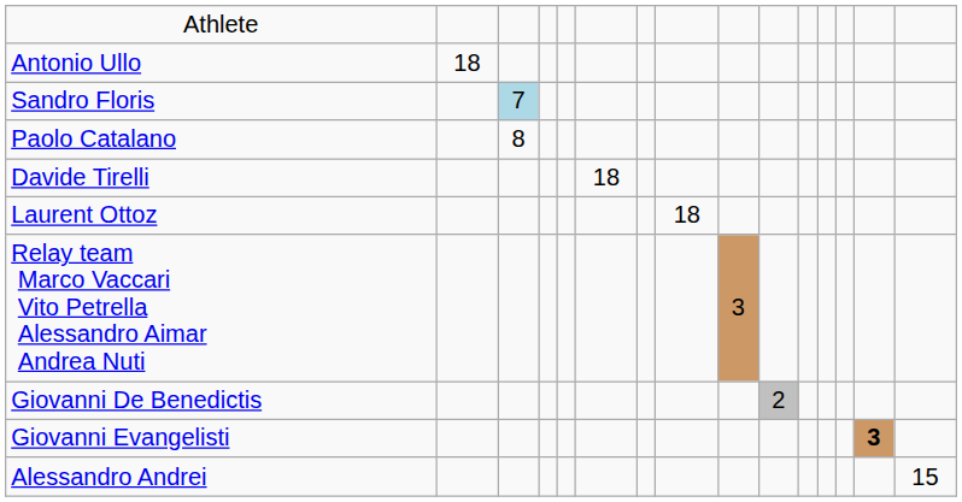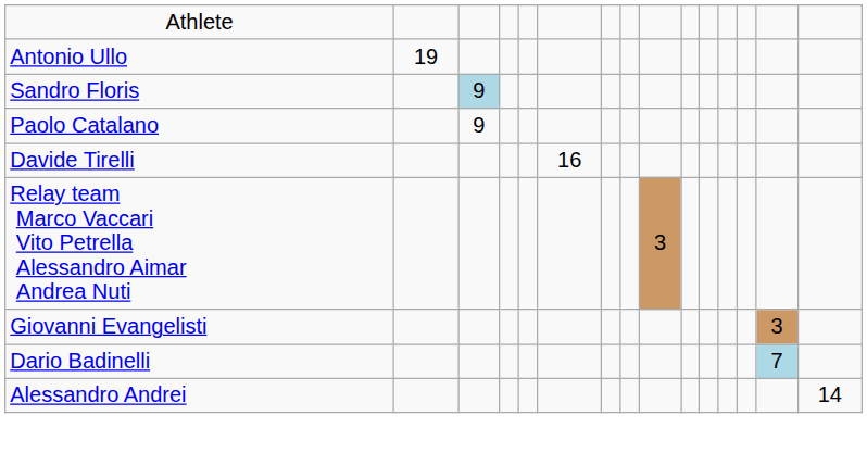Antonio Ullo | column 2: 18 -> 19
Sandro Floris | column 3: 7 -> 9
Paolo Catalano | column 3: 8 -> 9
Davide Tirelli | column 6: 18 -> 16
- row: Laurent Ottoz | 18
- row: Giovanni De Benedictis | 2
Giovanni Evangelisti | column 14: bold -> normal
+ row: Dario Badinelli | 7
Alessandro Andrei | column 15: 15 -> 14
